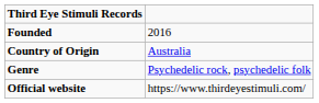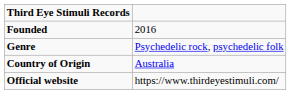rows swapped: Genre <-> Country of Origin
